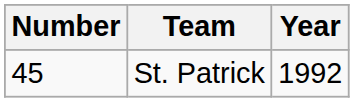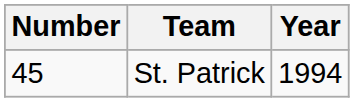St. Patrick | Year: 1992 -> 1994
